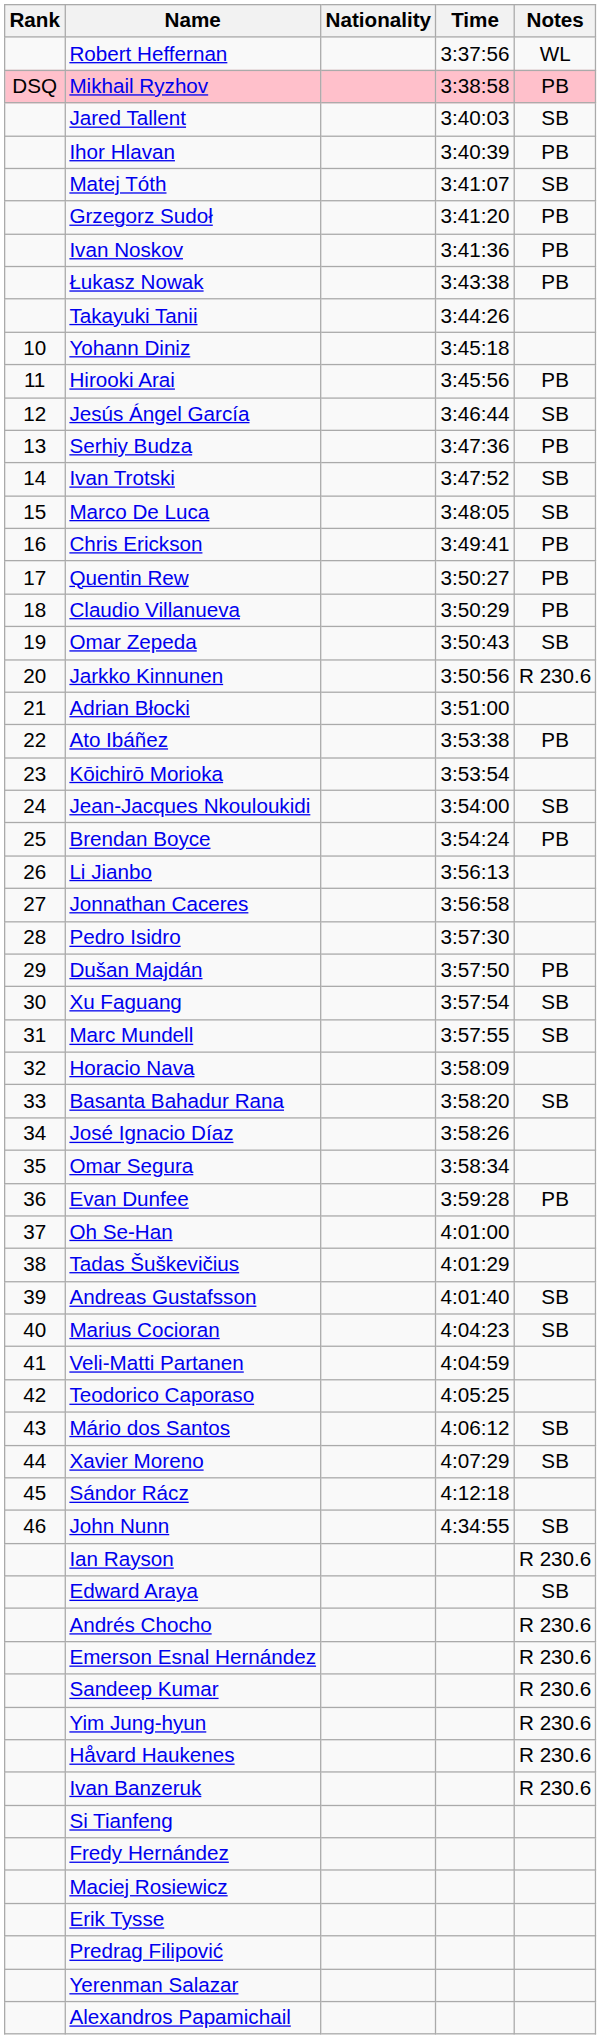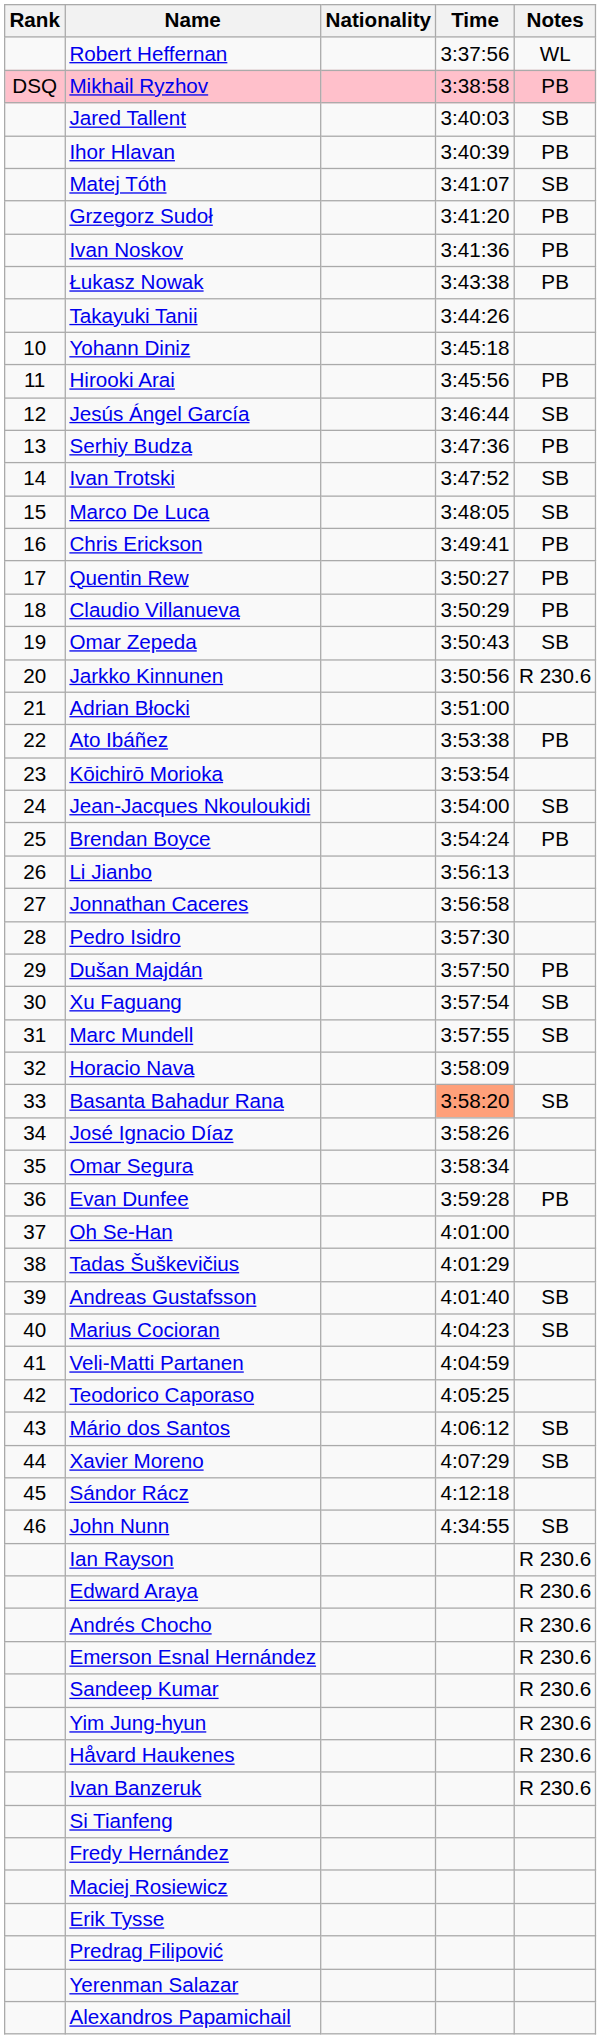Basanta Bahadur Rana | Time: no background -> lightsalmon background
Edward Araya | Notes: SB -> R 230.6
